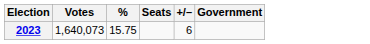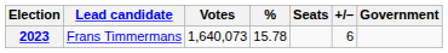+ column: Lead candidate | Frans Timmermans
2023 | %: 15.75 -> 15.78
